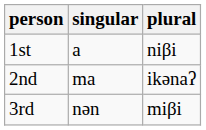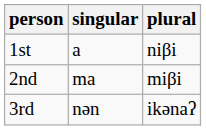2nd | plural: ikənaʔ -> miβi
3rd | plural: miβi -> ikənaʔ
